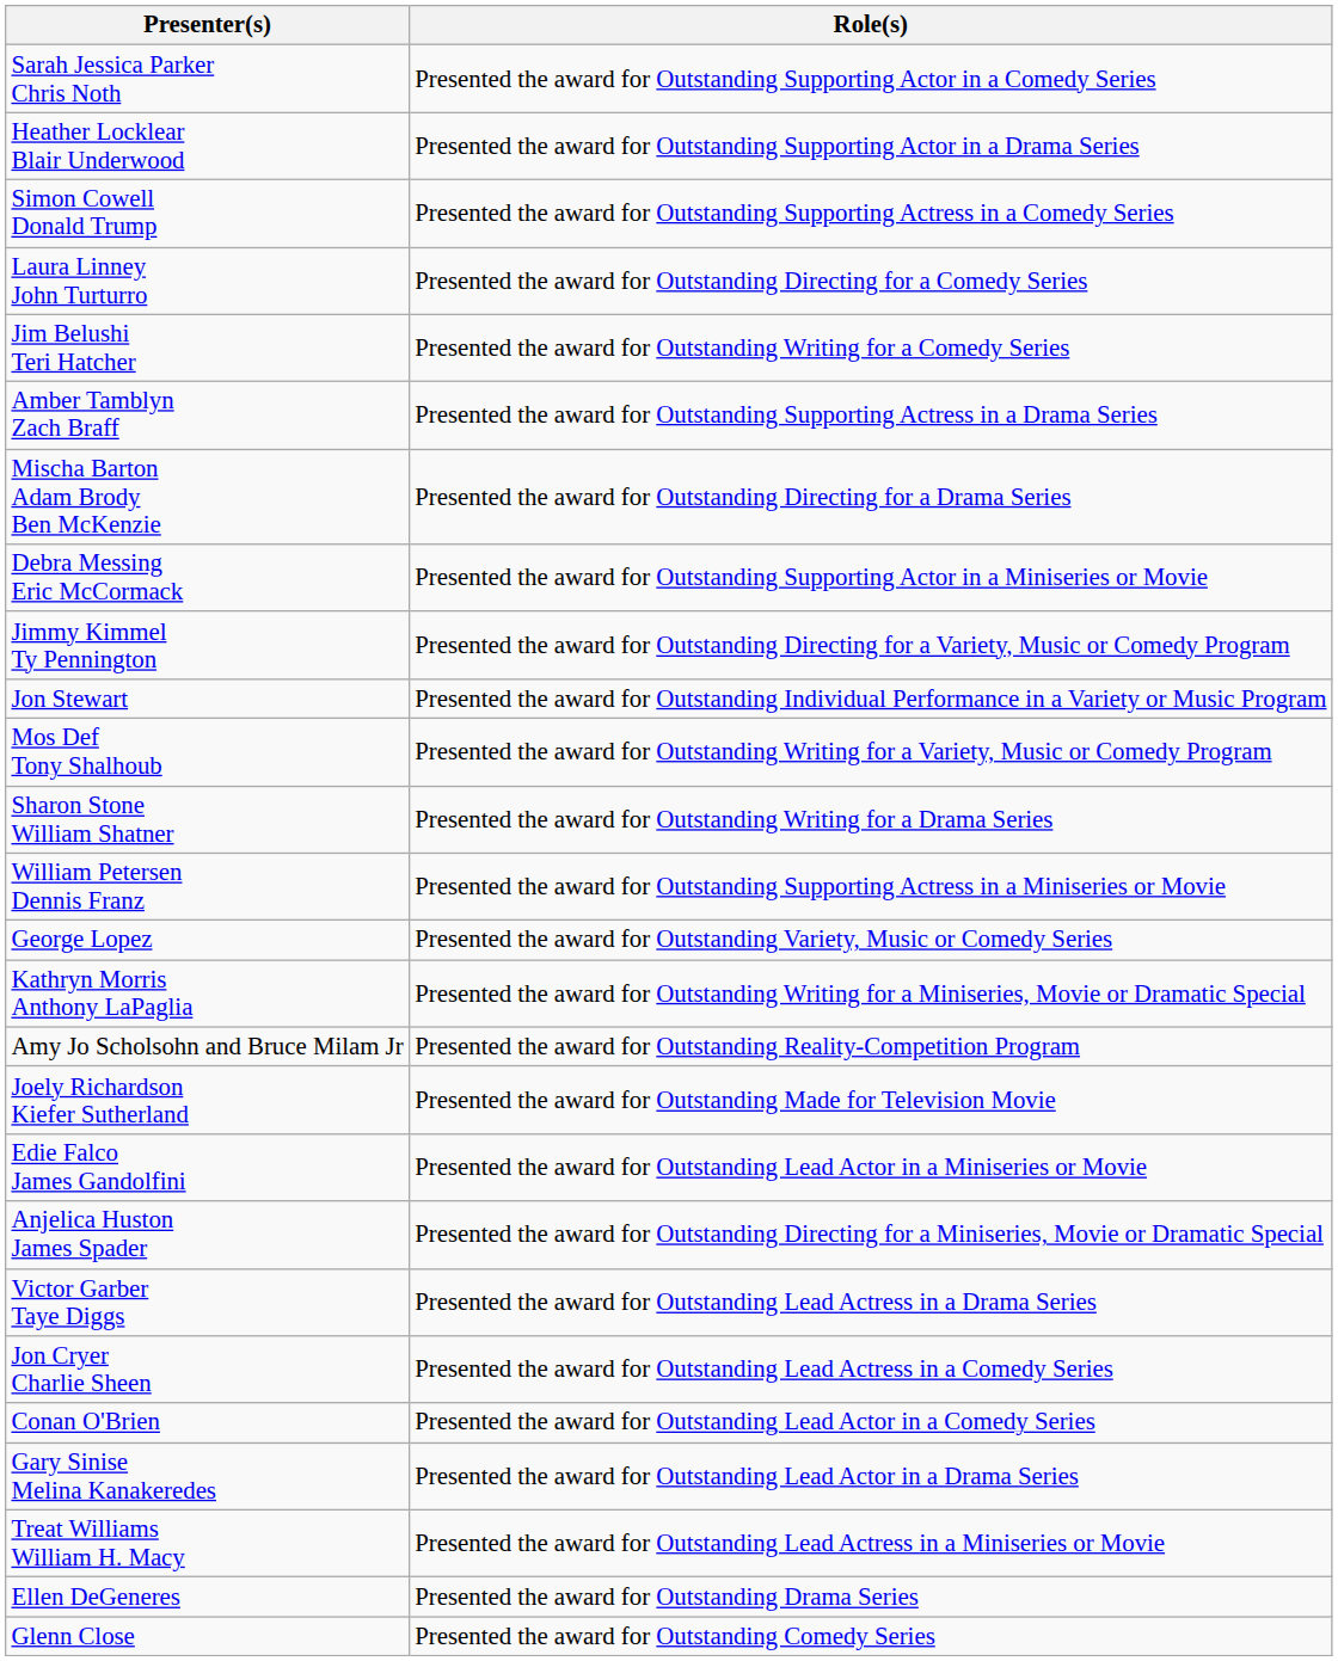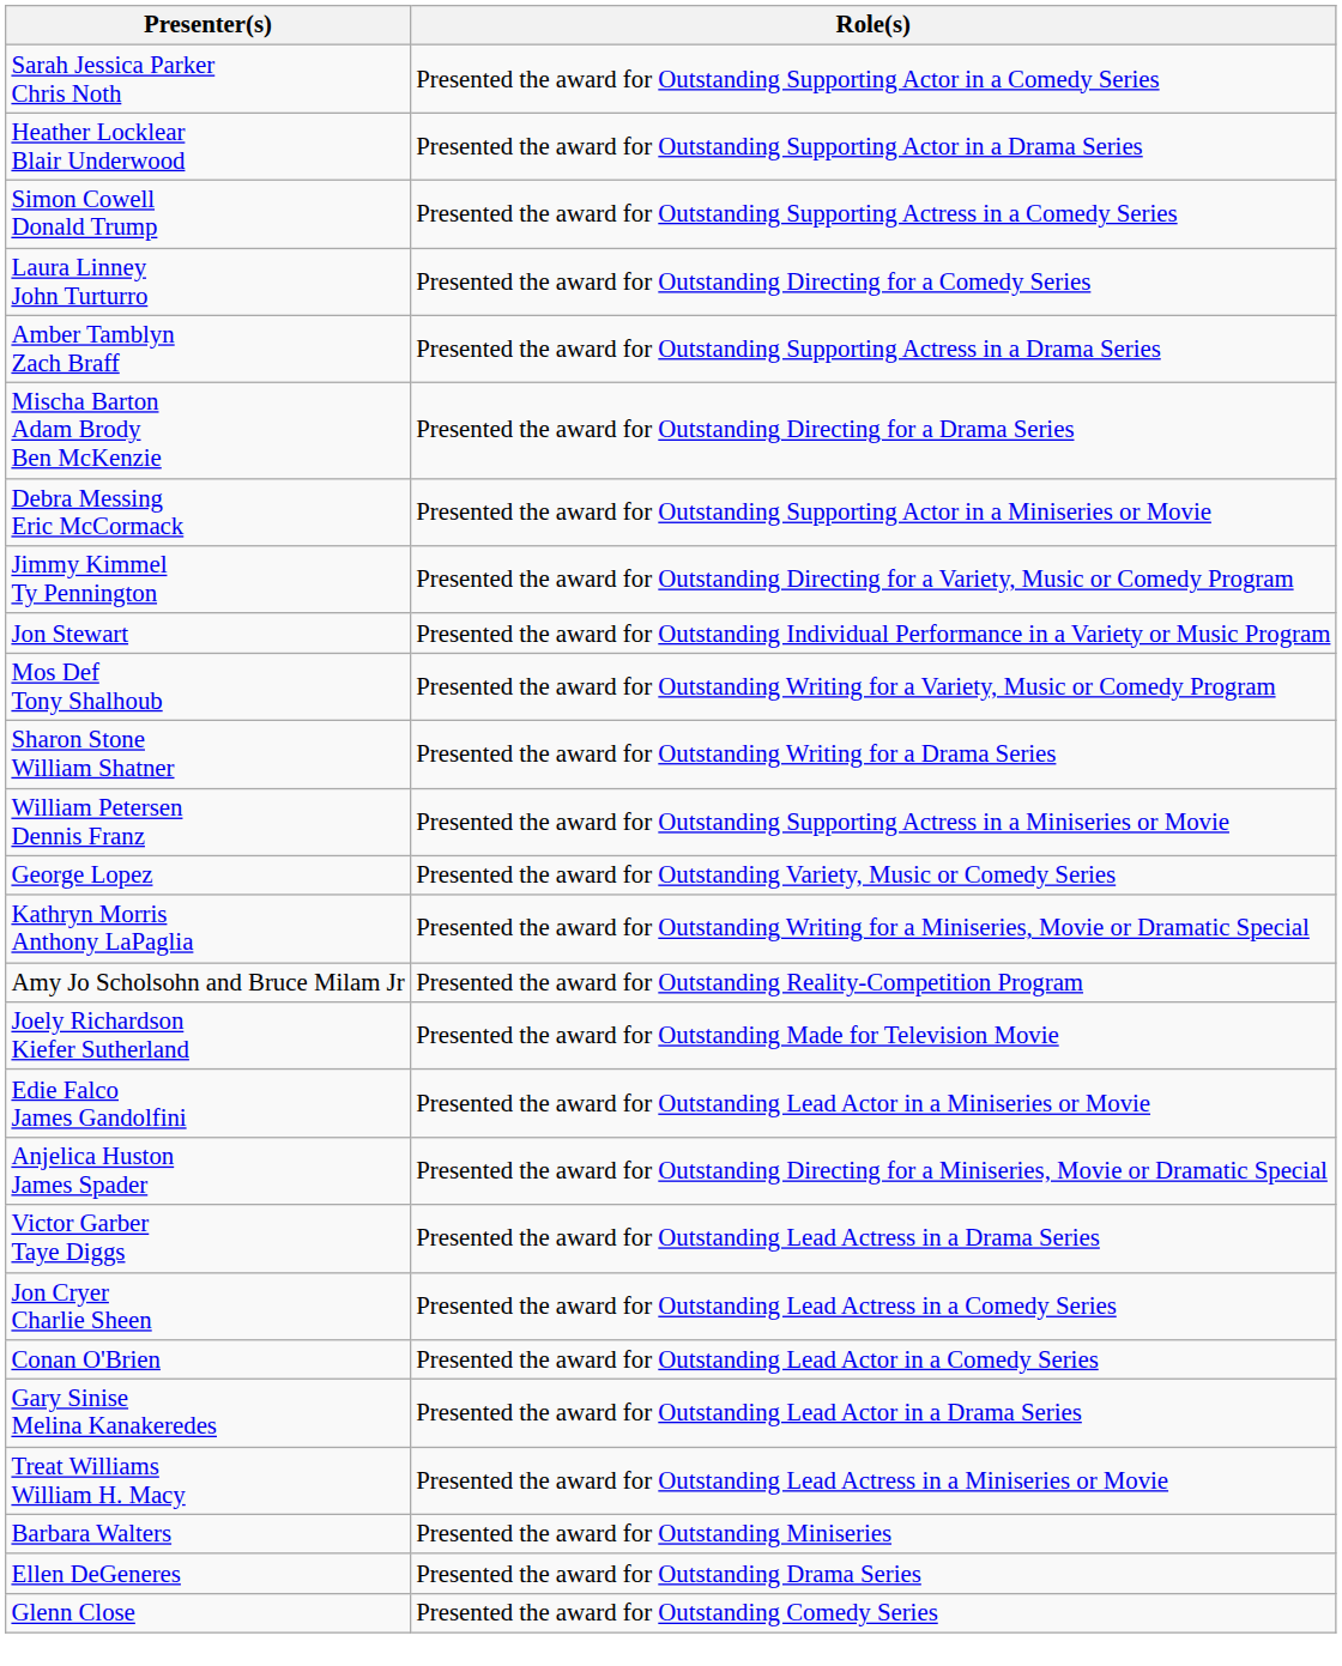- row: Jim Belushi Teri Hatcher | Presented the award for Outstanding Writing for a Comedy Series
+ row: Barbara Walters | Presented the award for Outstanding Miniseries
